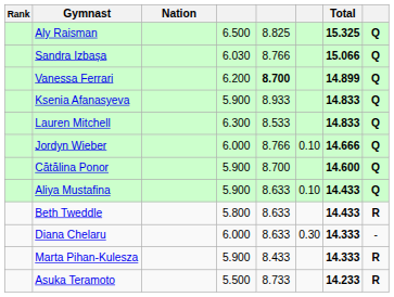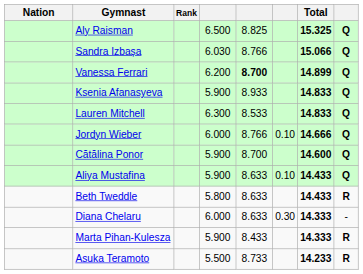columns swapped: Rank <-> Nation
